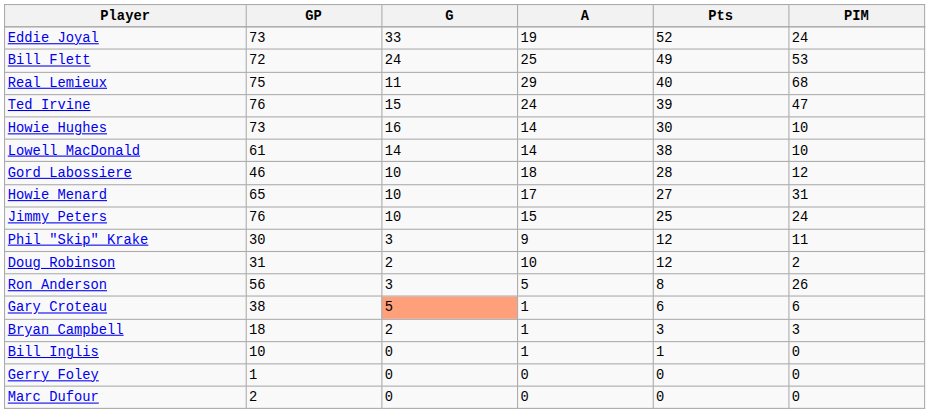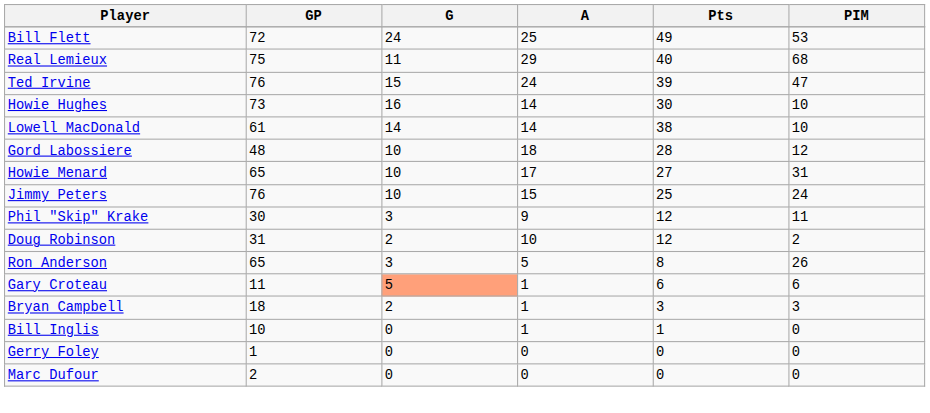- row: Eddie Joyal | 73 | 33 | 19 | 52 | 24
Gord Labossiere | GP: 46 -> 48
Ron Anderson | GP: 56 -> 65
Gary Croteau | GP: 38 -> 11
